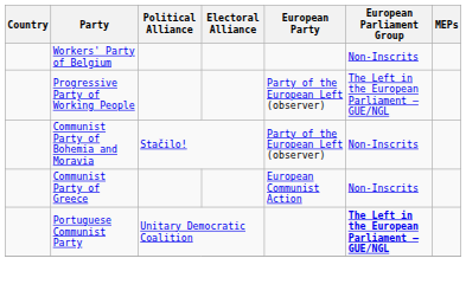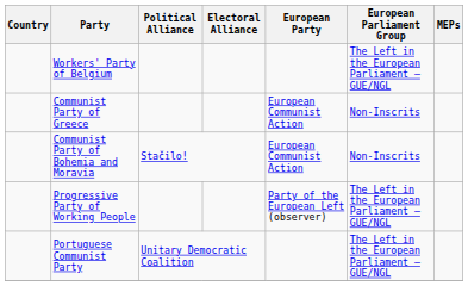Workers' Party of Belgium | European Parliament Group: Non-Inscrits -> The Left in the European Parliament – GUE/NGL
rows swapped: Progressive Party of Working People <-> Communist Party of Greece
Communist Party of Bohemia and Moravia | European Party: Party of the European Left (observer) -> European Communist Action
Portuguese Communist Party | European Parliament Group: bold -> normal
